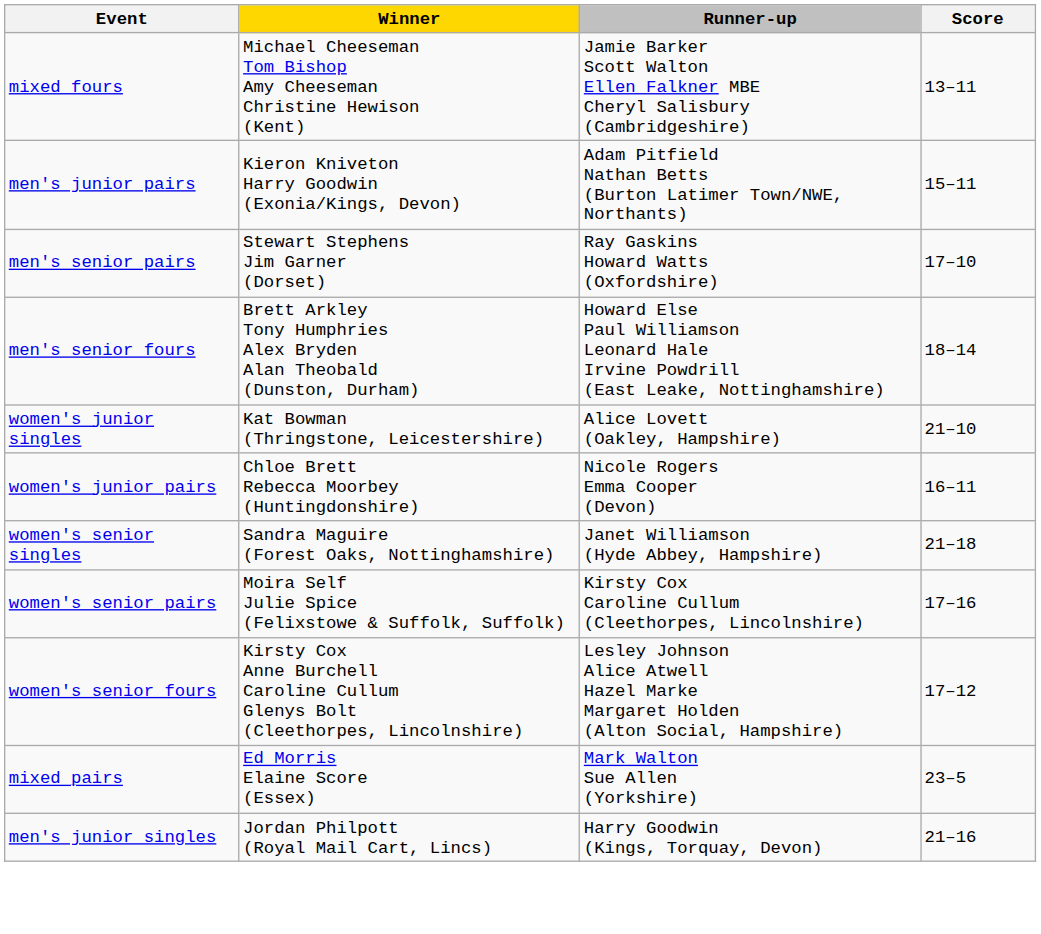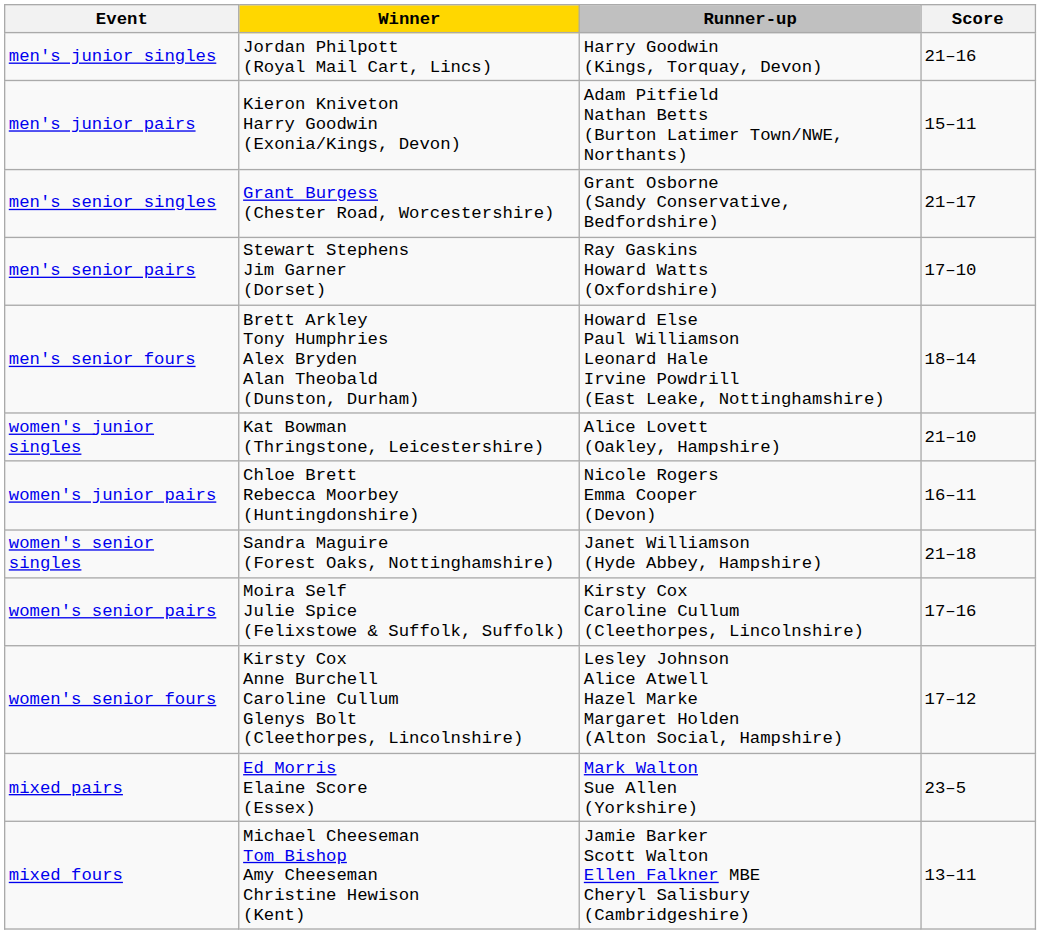rows swapped: men's junior singles <-> mixed fours
+ row: men's senior singles | Grant Burgess (Chester Road, Worcestershire) | Grant Osborne (Sandy Conservative, Bedfordshire) | 21–17
